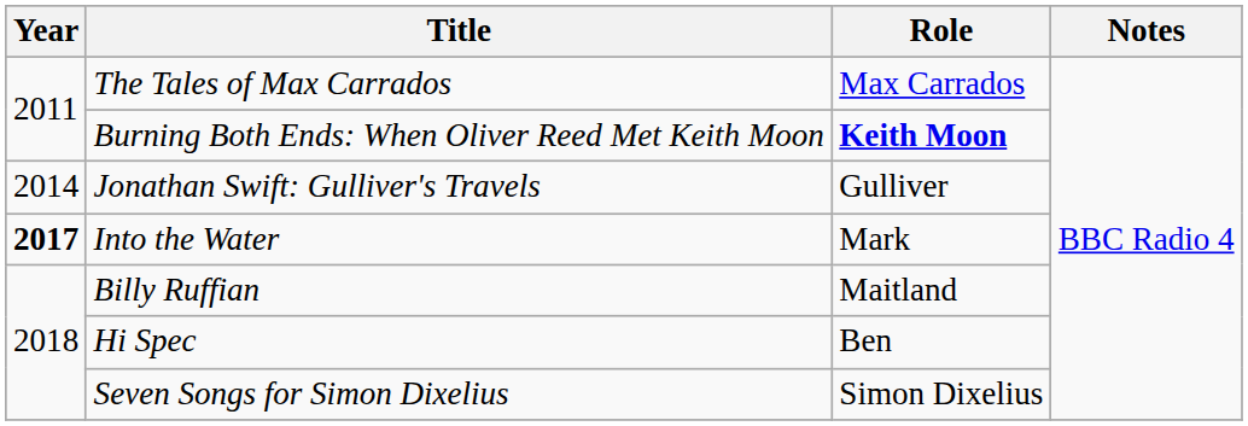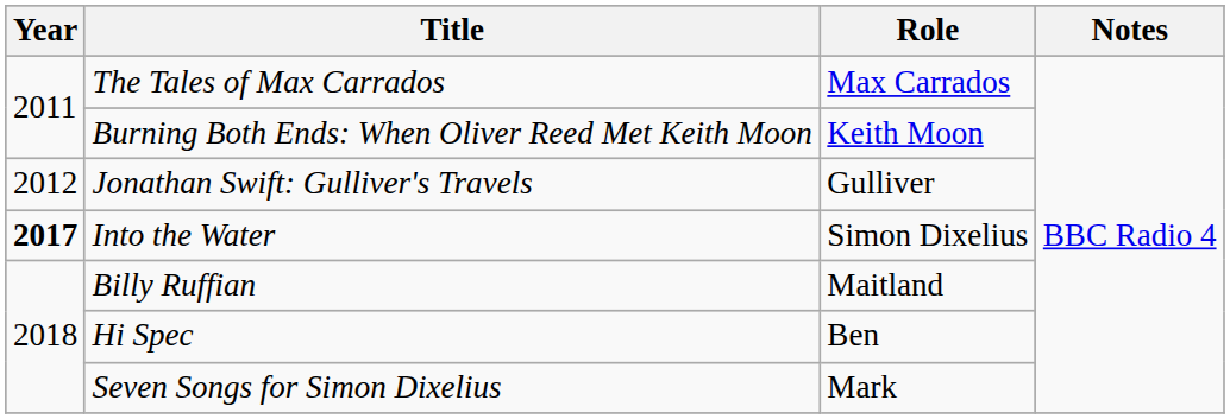Burning Both Ends: When Oliver Reed Met Keith Moon | Role: bold -> normal
Jonathan Swift: Gulliver's Travels | Year: 2014 -> 2012
Into the Water | Role: Mark -> Simon Dixelius
Seven Songs for Simon Dixelius | Role: Simon Dixelius -> Mark
